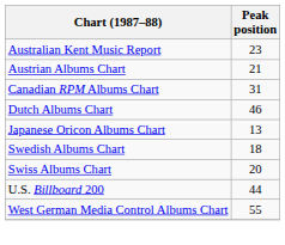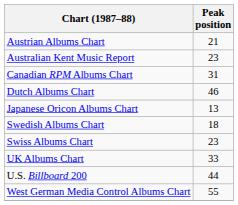rows swapped: Australian Kent Music Report <-> Austrian Albums Chart
Swiss Albums Chart | Peak position: 20 -> 23
+ row: UK Albums Chart | 33
